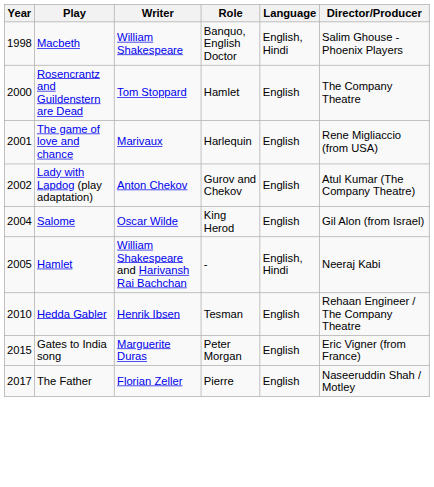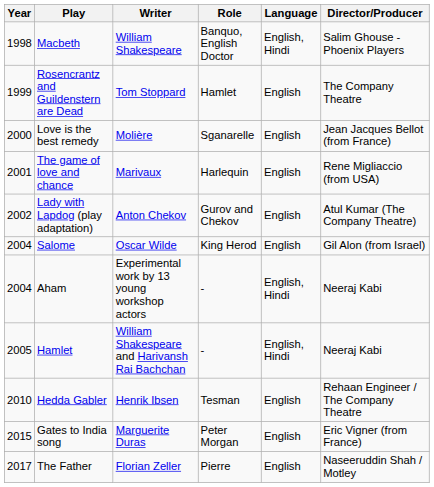Rosencrantz and Guildenstern are Dead | Year: 2000 -> 1999
+ row: 2000 | Love is the best remedy | Molière | Sganarelle | English | Jean Jacques Bellot (from France)
+ row: 2004 | Aham | Experimental work by 13 young workshop actors | - | English, Hindi | Neeraj Kabi
